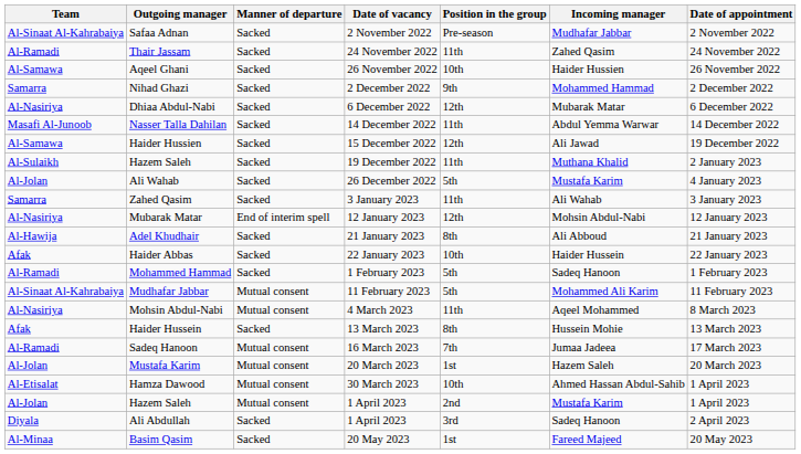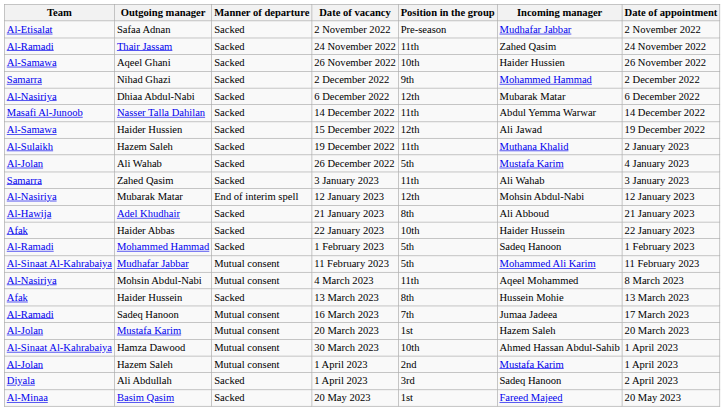Safaa Adnan | Team: Al-Sinaat Al-Kahrabaiya -> Al-Etisalat
Hamza Dawood | Team: Al-Etisalat -> Al-Sinaat Al-Kahrabaiya
